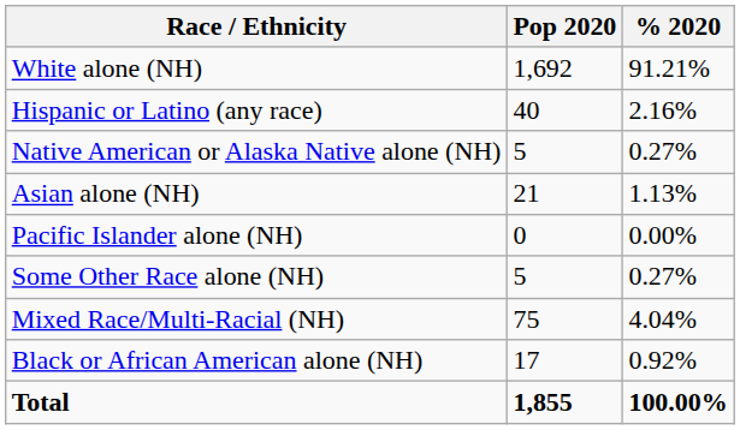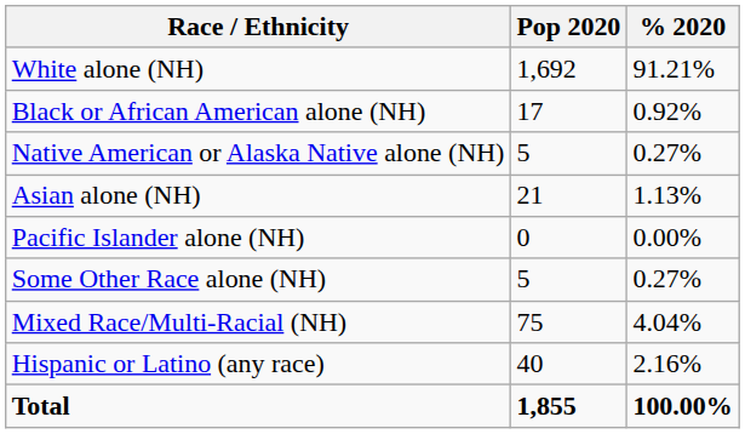rows swapped: Black or African American alone (NH) <-> Hispanic or Latino (any race)
